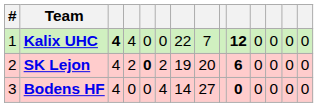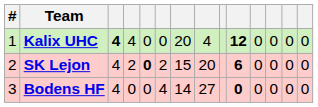Kalix UHC | column 7: 22 -> 20
Kalix UHC | column 8: 7 -> 4
SK Lejon | column 7: 19 -> 15
